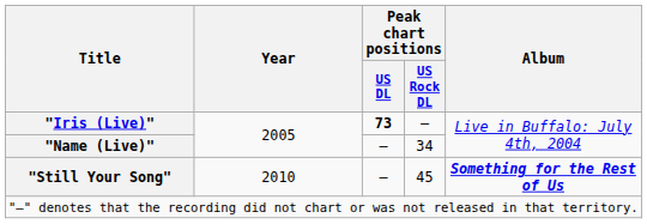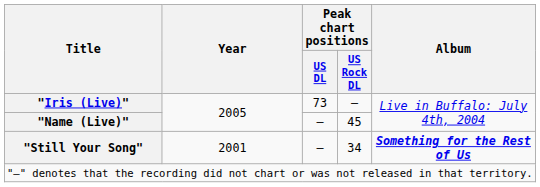"Iris (Live)" | Peak chart positions / US DL: bold -> normal
"Name (Live)" | Peak chart positions / US Rock DL: 34 -> 45
"Still Your Song" | Year: 2010 -> 2001
"Still Your Song" | Peak chart positions / US Rock DL: 45 -> 34
